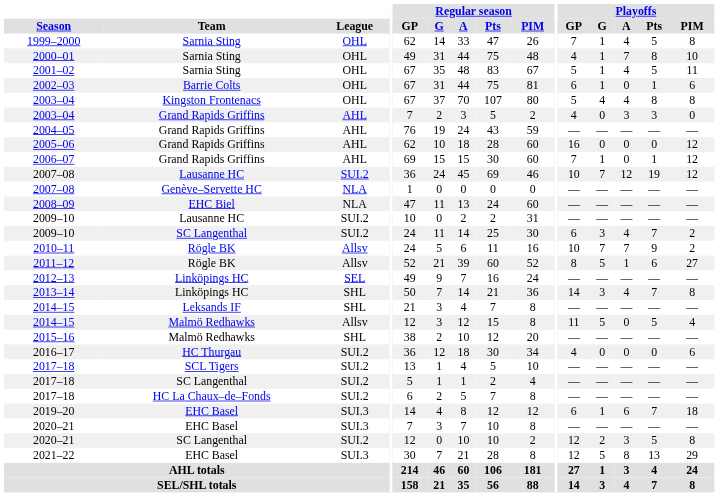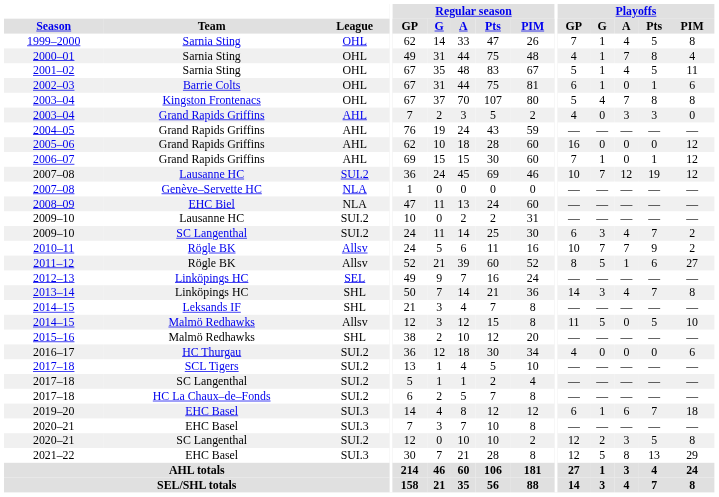2000–01 | Playoffs / PIM: 10 -> 4
2003–04 / Kingston Frontenacs | Playoffs / A: 4 -> 7
2014–15 / Malmö Redhawks | Playoffs / PIM: 4 -> 10
